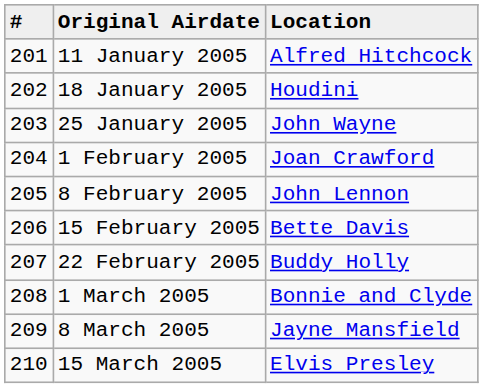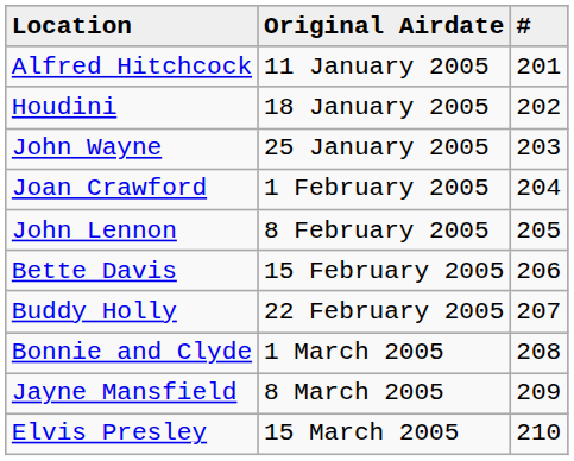columns swapped: # <-> Location
